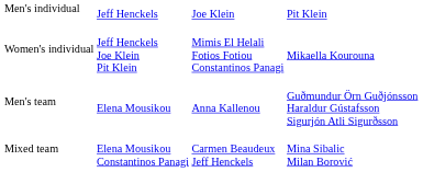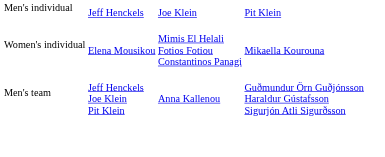Women's individual | column 2: Jeff Henckels Joe Klein Pit Klein -> Elena Mousikou
Men's team | column 2: Elena Mousikou -> Jeff Henckels Joe Klein Pit Klein
- row: Mixed team | Elena Mousikou Constantinos Panagi | Carmen Beaudeux Jeff Henckels | Mina Sibalic Milan Borović
